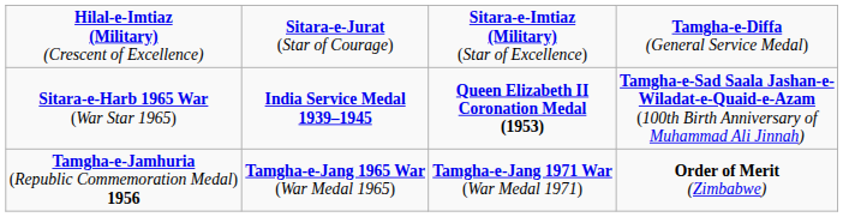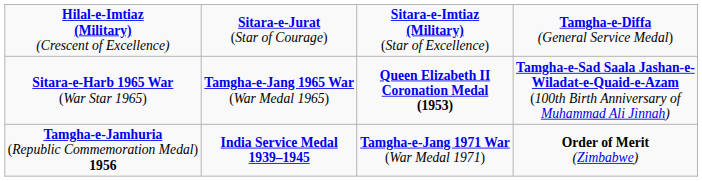Sitara-e-Harb 1965 War (War Star 1965) | column 2: India Service Medal 1939–1945 -> Tamgha-e-Jang 1965 War (War Medal 1965)
Tamgha-e-Jamhuria (Republic Commemoration Medal) 1956 | column 2: Tamgha-e-Jang 1965 War (War Medal 1965) -> India Service Medal 1939–1945
